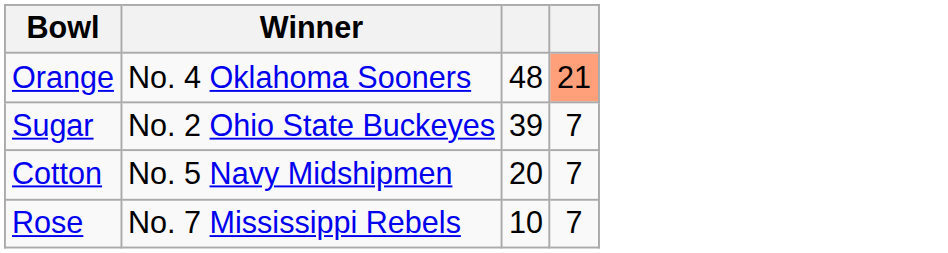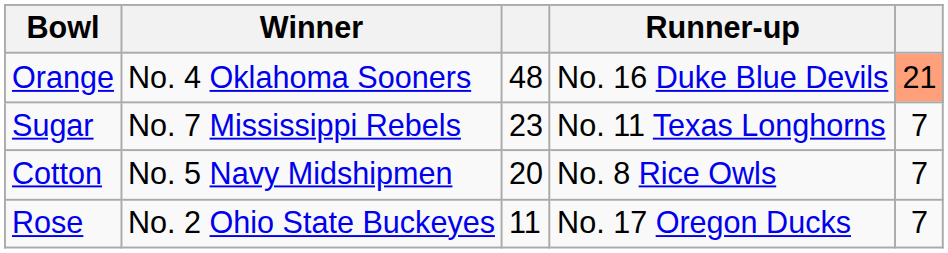+ column: Runner-up | No. 16 Duke Blue Devils | No. 11 Texas Longhorns | No. 8 Rice Owls | No. 17 Oregon Ducks
Sugar | Winner: No. 2 Ohio State Buckeyes -> No. 7 Mississippi Rebels
Sugar | column 3: 39 -> 23
Rose | Winner: No. 7 Mississippi Rebels -> No. 2 Ohio State Buckeyes
Rose | column 3: 10 -> 11
